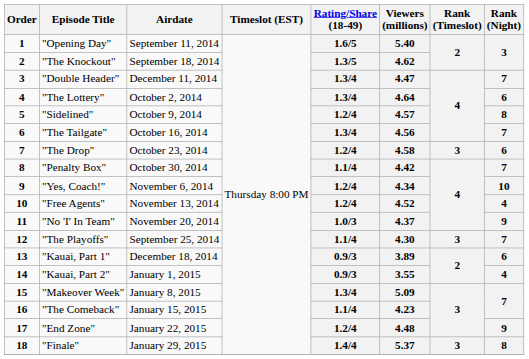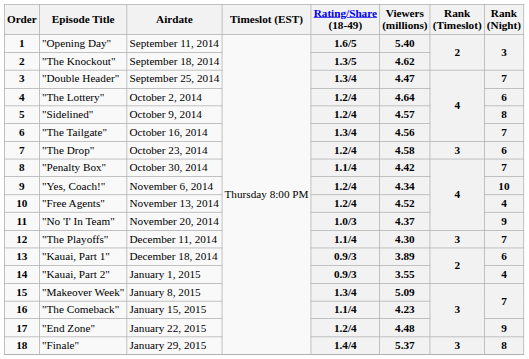"Double Header" | Airdate: December 11, 2014 -> September 25, 2014
"The Lottery" | Rating/Share (18-49): 1.3/4 -> 1.2/4
"The Playoffs" | Airdate: September 25, 2014 -> December 11, 2014
